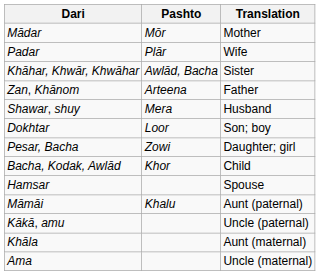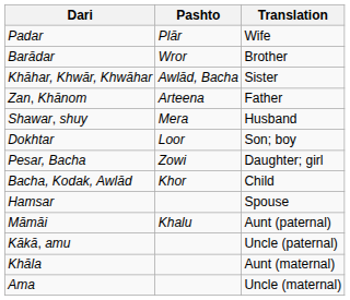- row: Mādar | Mōr | Mother
+ row: Barādar | Wror | Brother
